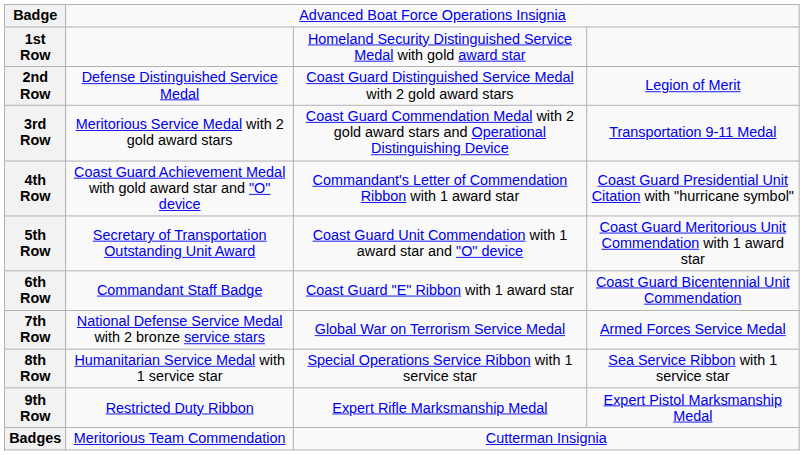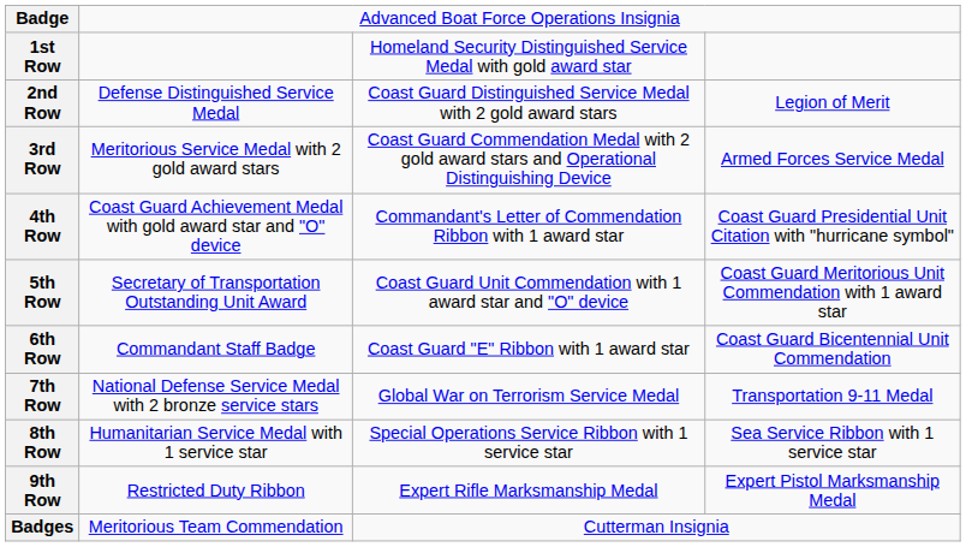3rd Row | column 4: Transportation 9-11 Medal -> Armed Forces Service Medal
7th Row | column 4: Armed Forces Service Medal -> Transportation 9-11 Medal
